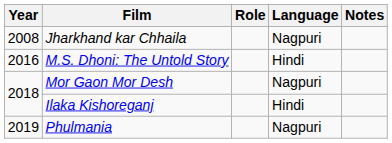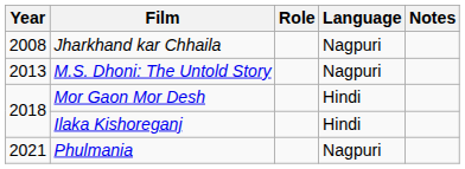M.S. Dhoni: The Untold Story | Year: 2016 -> 2013
M.S. Dhoni: The Untold Story | Language: Hindi -> Nagpuri
Mor Gaon Mor Desh | Language: Nagpuri -> Hindi
Phulmania | Year: 2019 -> 2021
